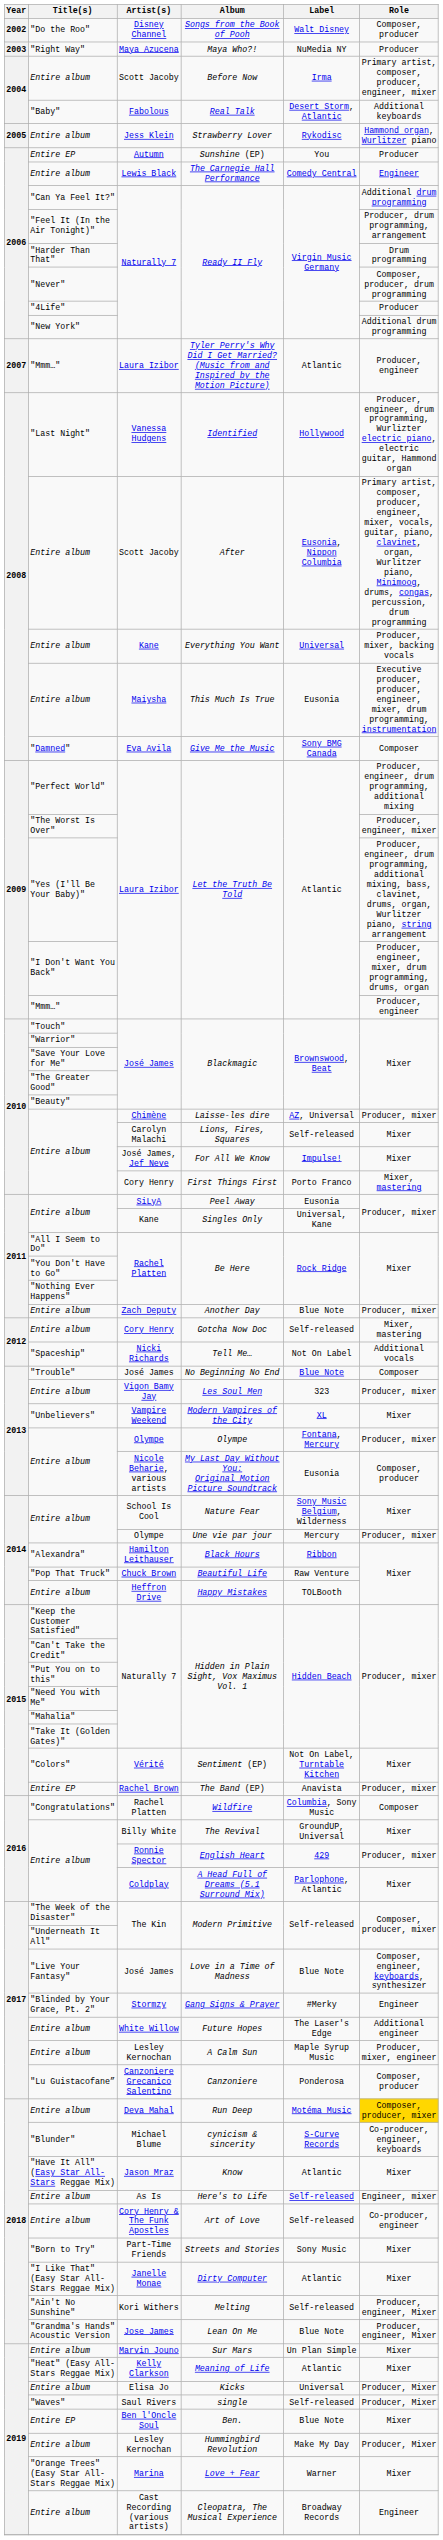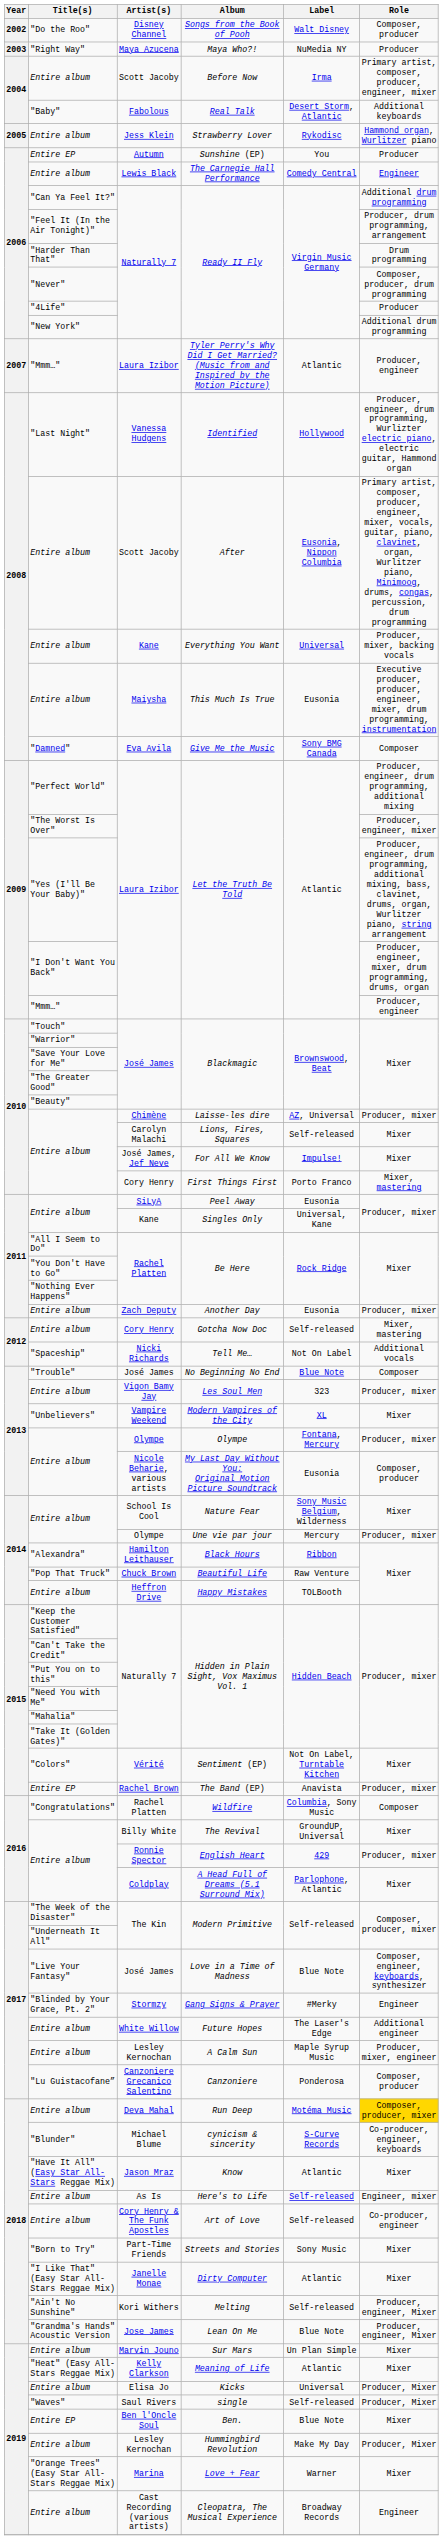Another Day | Label: Blue Note -> Eusonia
